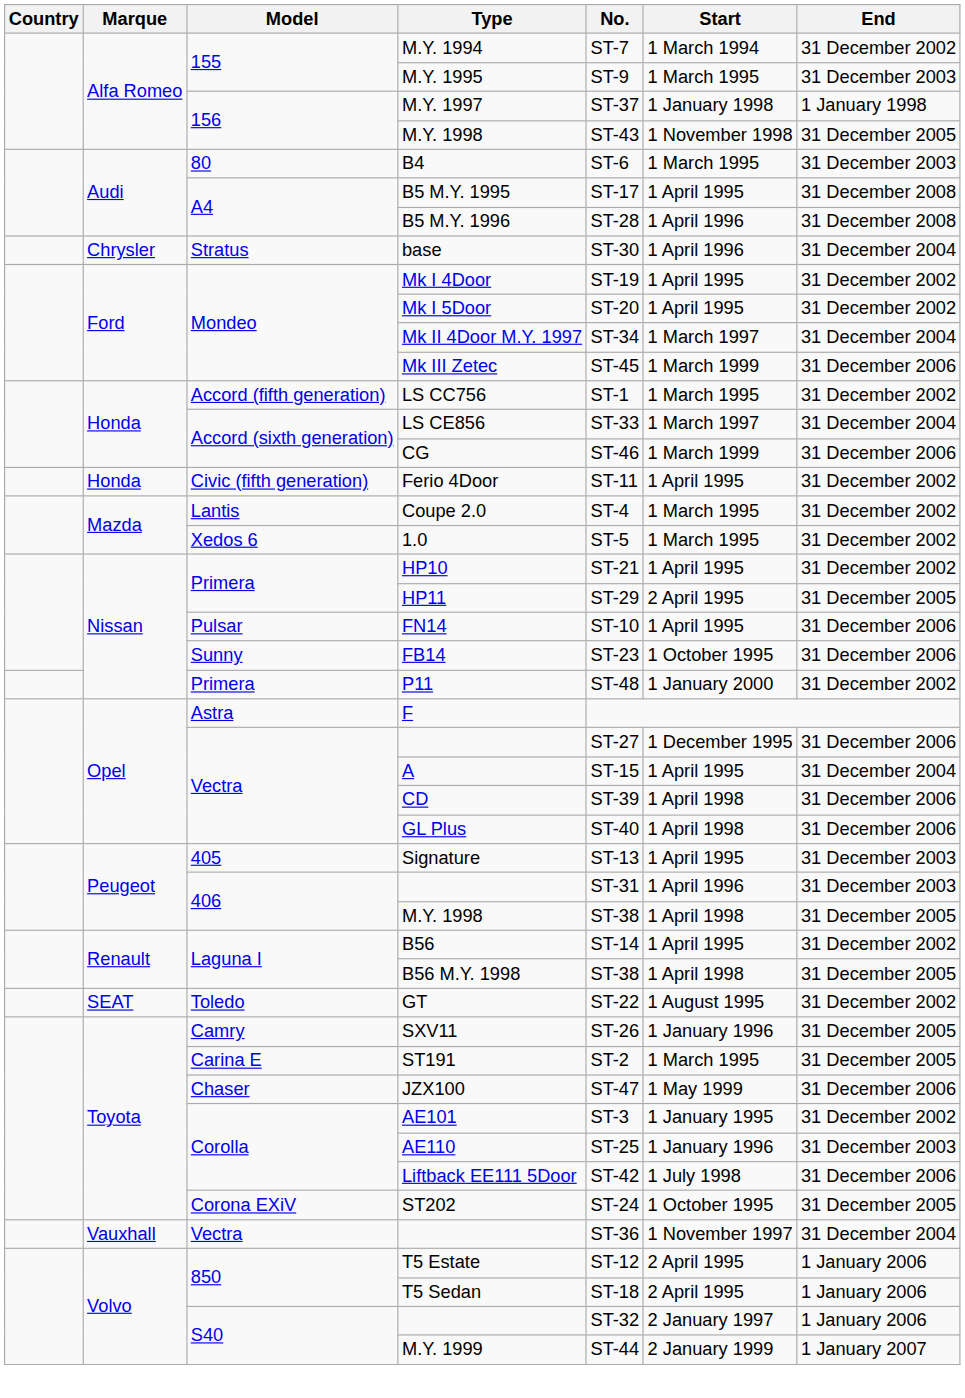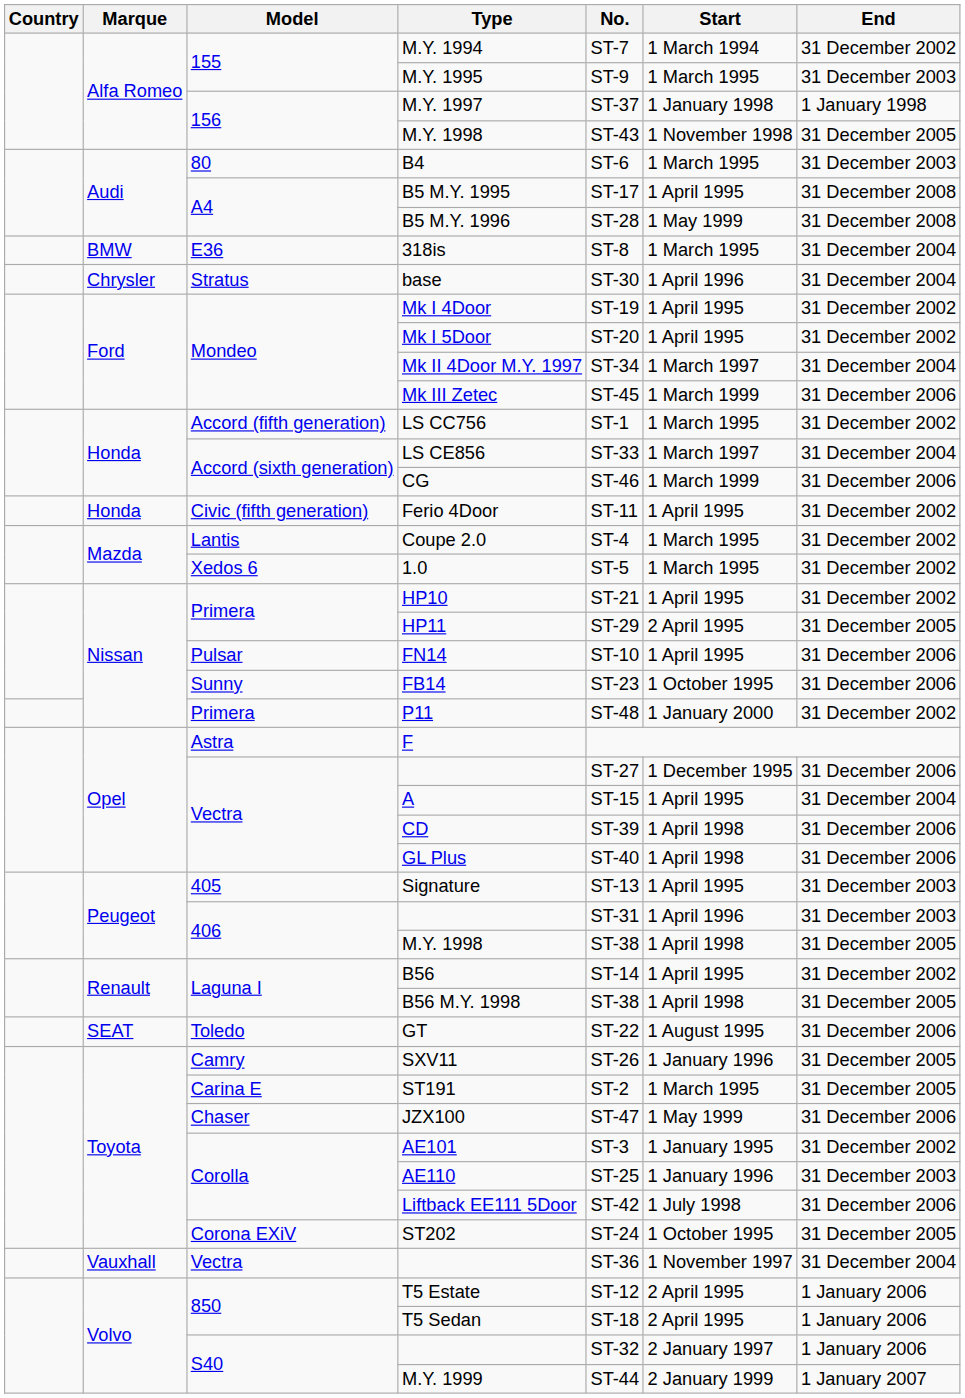B5 M.Y. 1996 | Start: 1 April 1996 -> 1 May 1999
+ row: BMW | E36 | 318is | ST-8 | 1 March 1995 | 31 December 2004
GT | End: 31 December 2002 -> 31 December 2006
